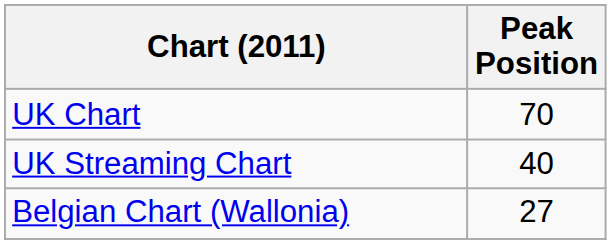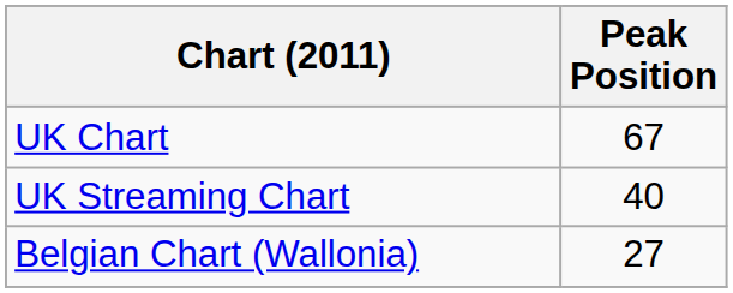UK Chart | Peak Position: 70 -> 67
